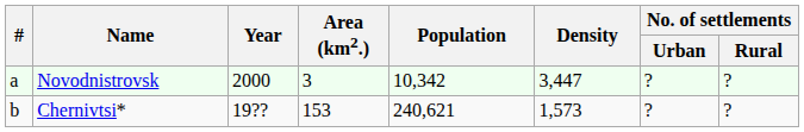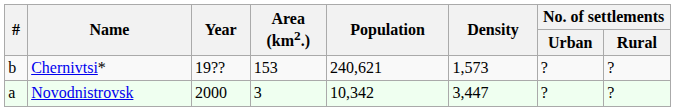rows swapped: Novodnistrovsk <-> Chernivtsi*
